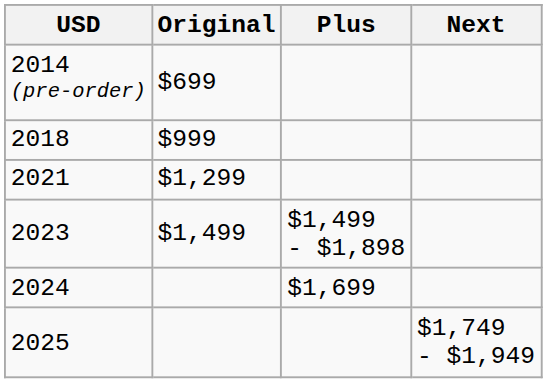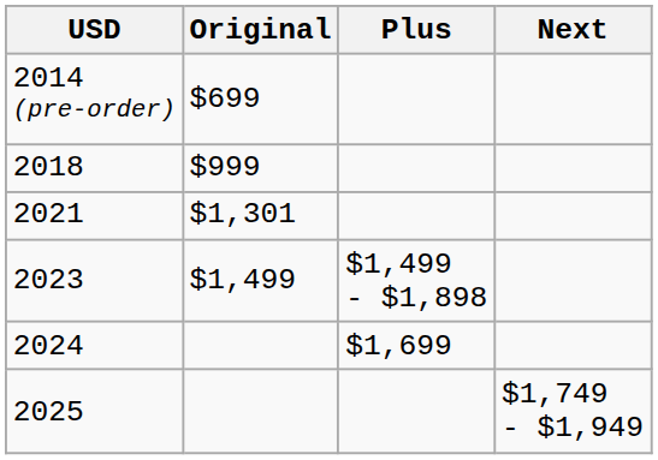2021 | Original: $1,299 -> $1,301
